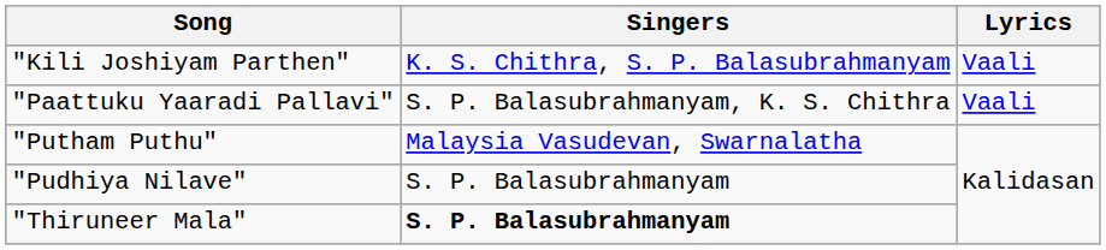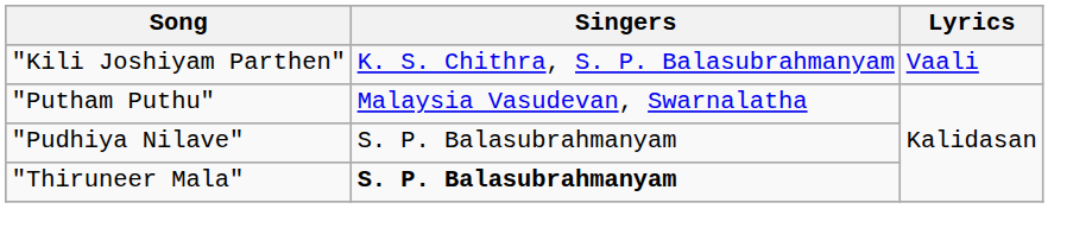- row: "Paattuku Yaaradi Pallavi" | S. P. Balasubrahmanyam, K. S. Chithra | Vaali
